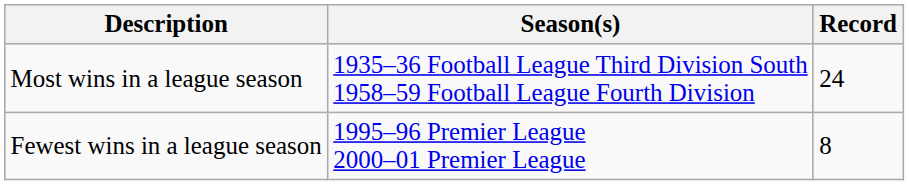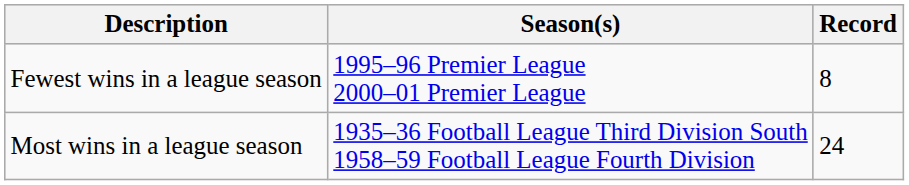rows swapped: Most wins in a league season <-> Fewest wins in a league season
